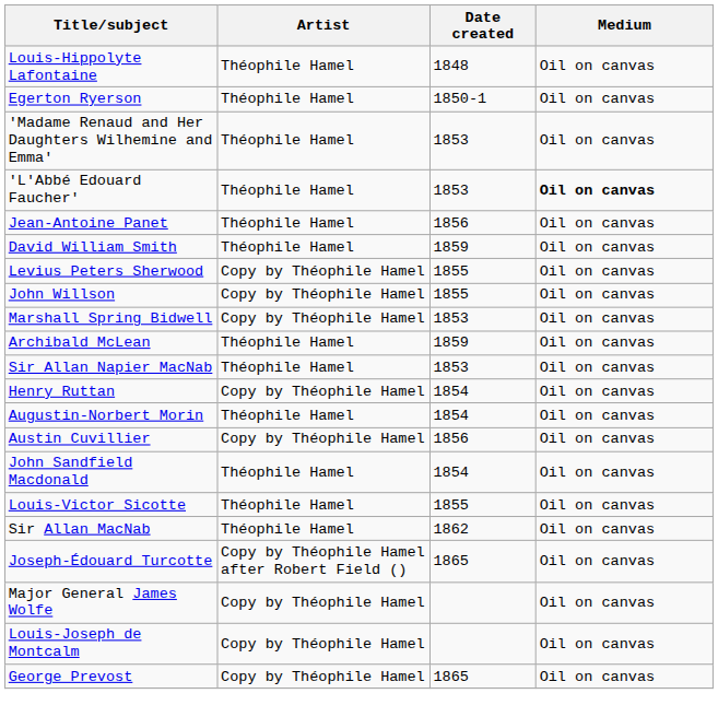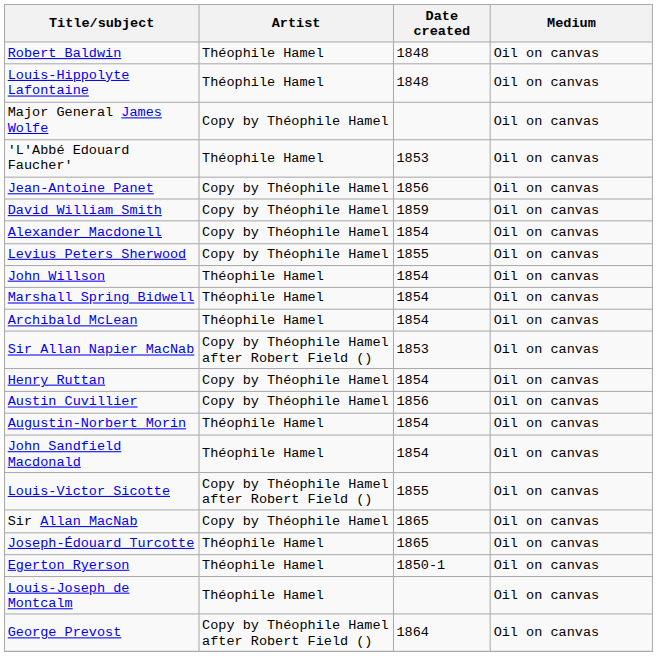+ row: Robert Baldwin | Théophile Hamel | 1848 | Oil on canvas
rows swapped: Egerton Ryerson <-> Major General James Wolfe
- row: 'Madame Renaud and Her Daughters Wilhemine and Emma' | Théophile Hamel | 1853 | Oil on canvas
'L'Abbé Edouard Faucher' | Medium: bold -> normal
Jean-Antoine Panet | Artist: Théophile Hamel -> Copy by Théophile Hamel
David William Smith | Artist: Théophile Hamel -> Copy by Théophile Hamel
+ row: Alexander Macdonell | Copy by Théophile Hamel | 1854 | Oil on canvas
John Willson | Artist: Copy by Théophile Hamel -> Théophile Hamel
John Willson | Date created: 1855 -> 1854
Marshall Spring Bidwell | Artist: Copy by Théophile Hamel -> Théophile Hamel
Marshall Spring Bidwell | Date created: 1853 -> 1854
Archibald McLean | Date created: 1859 -> 1854
Sir Allan Napier MacNab | Artist: Théophile Hamel -> Copy by Théophile Hamel after Robert Field ()
rows swapped: Austin Cuvillier <-> Augustin-Norbert Morin
Louis-Victor Sicotte | Artist: Théophile Hamel -> Copy by Théophile Hamel after Robert Field ()
Sir Allan MacNab | Artist: Théophile Hamel -> Copy by Théophile Hamel
Sir Allan MacNab | Date created: 1862 -> 1865
Joseph-Édouard Turcotte | Artist: Copy by Théophile Hamel after Robert Field () -> Théophile Hamel
Louis-Joseph de Montcalm | Artist: Copy by Théophile Hamel -> Théophile Hamel
George Prevost | Artist: Copy by Théophile Hamel -> Copy by Théophile Hamel after Robert Field ()
George Prevost | Date created: 1865 -> 1864
